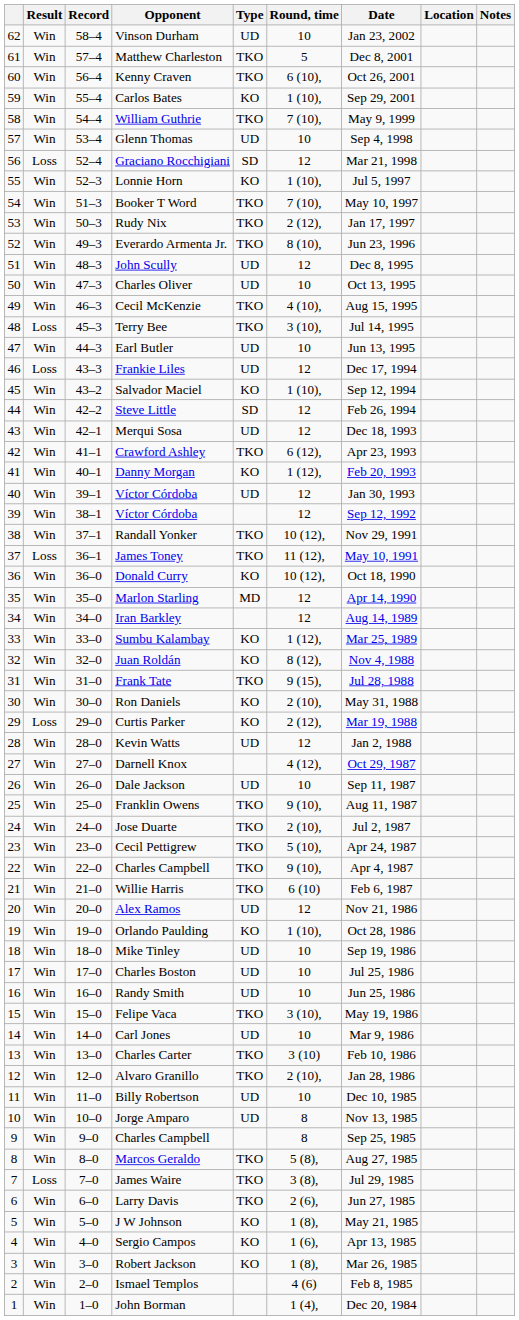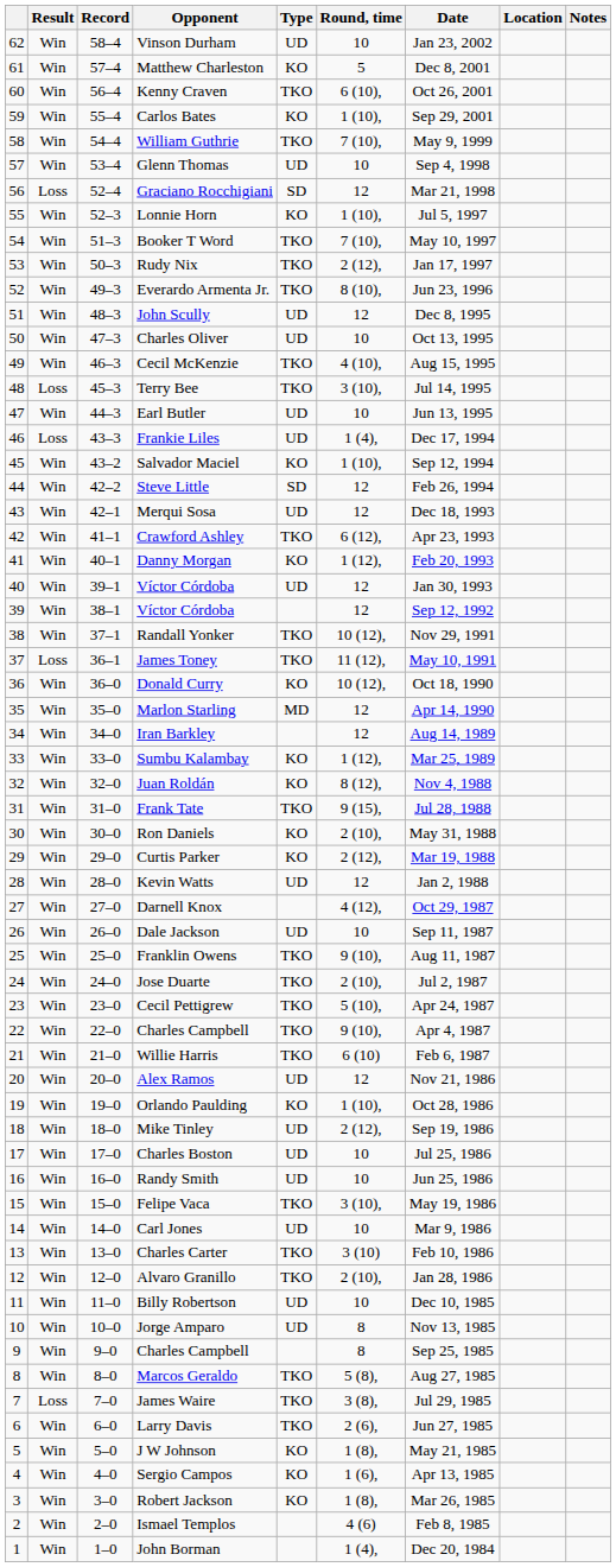Matthew Charleston | Type: TKO -> KO
Frankie Liles | Round, time: 12 -> 1 (4),
Curtis Parker | Result: Loss -> Win
Mike Tinley | Round, time: 10 -> 2 (12),
